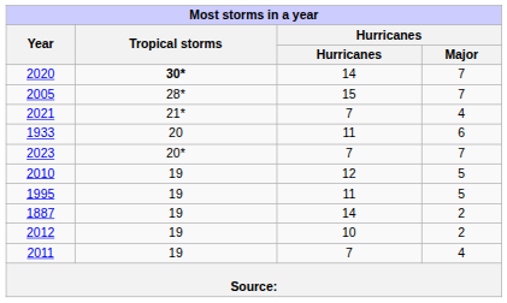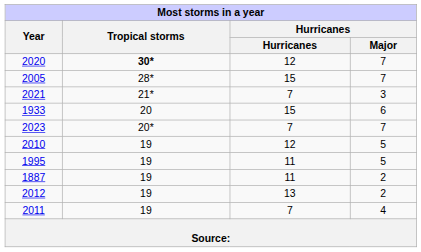2020 | Most storms in a year / Hurricanes: 14 -> 12
2021 | Most storms in a year / Hurricanes / Major: 4 -> 3
1933 | Most storms in a year / Hurricanes: 11 -> 15
1887 | Most storms in a year / Hurricanes: 14 -> 11
2012 | Most storms in a year / Hurricanes: 10 -> 13
